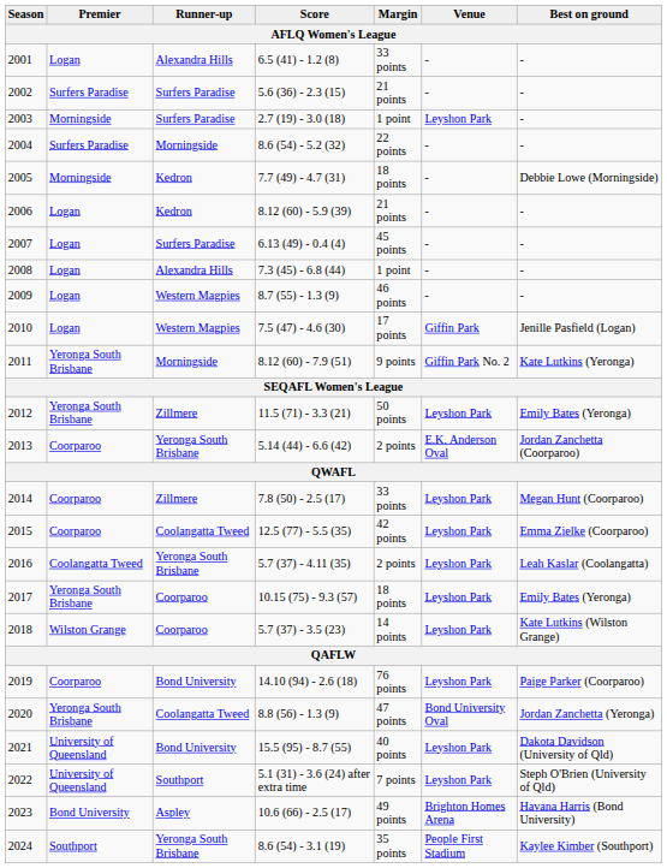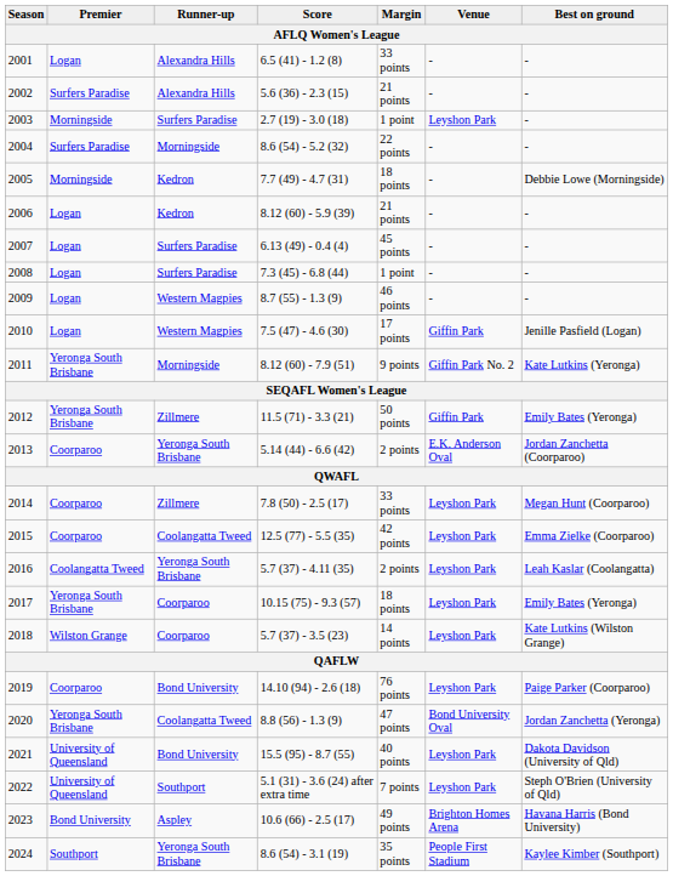2002 | Runner-up: Surfers Paradise -> Alexandra Hills
2008 | Runner-up: Alexandra Hills -> Surfers Paradise
2012 | Venue: Leyshon Park -> Giffin Park
